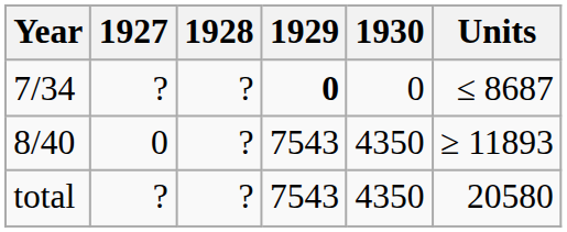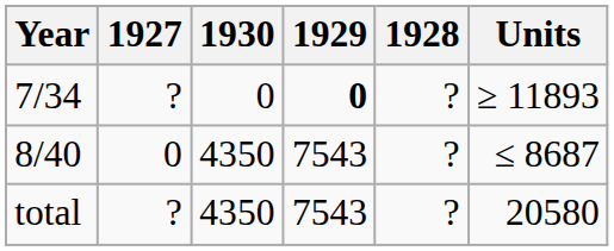columns swapped: 1928 <-> 1930
7/34 | Units: ≤ 8687 -> ≥ 11893
8/40 | Units: ≥ 11893 -> ≤ 8687
